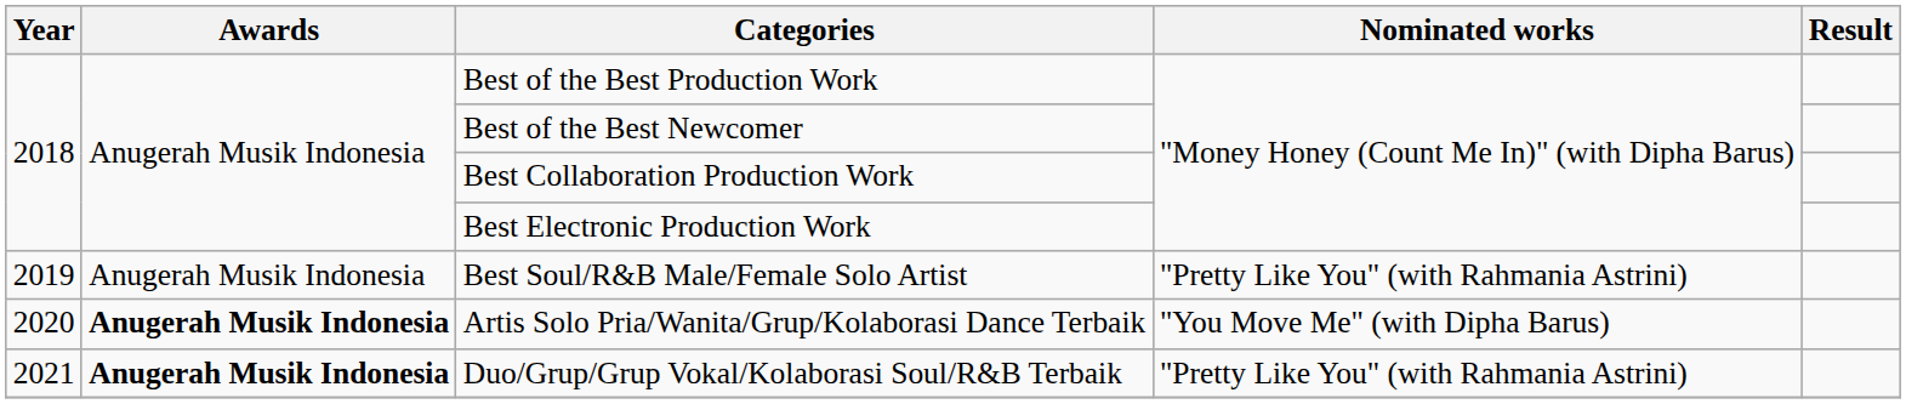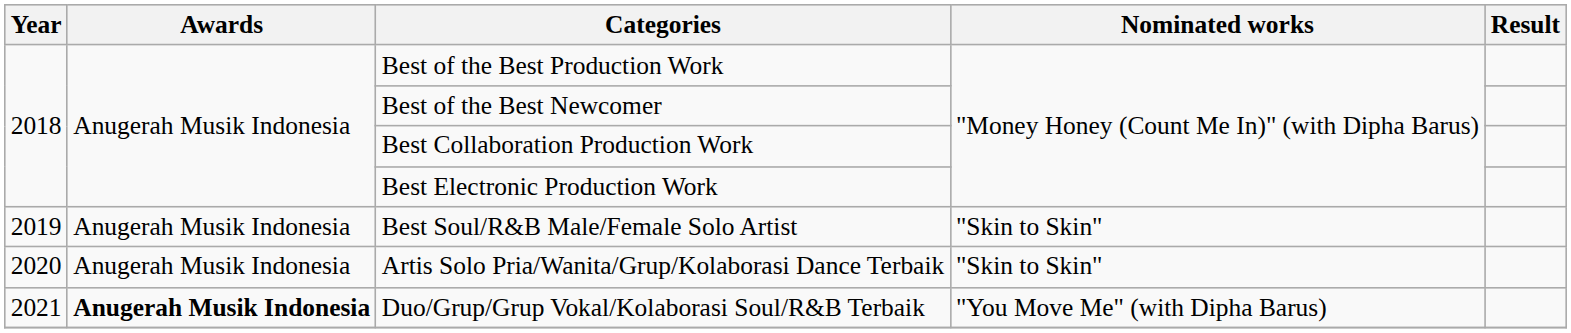Best Soul/R&B Male/Female Solo Artist | Nominated works: "Pretty Like You" (with Rahmania Astrini) -> "Skin to Skin"
Artis Solo Pria/Wanita/Grup/Kolaborasi Dance Terbaik | Awards: bold -> normal
Artis Solo Pria/Wanita/Grup/Kolaborasi Dance Terbaik | Nominated works: "You Move Me" (with Dipha Barus) -> "Skin to Skin"
Duo/Grup/Grup Vokal/Kolaborasi Soul/R&B Terbaik | Nominated works: "Pretty Like You" (with Rahmania Astrini) -> "You Move Me" (with Dipha Barus)
